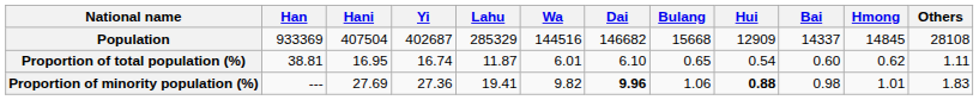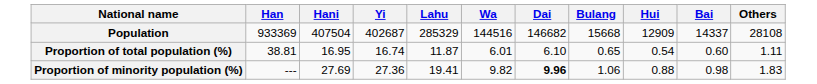- column: Hmong | 14845 | 0.62 | 1.01
Proportion of minority population (%) | Hui: bold -> normal
